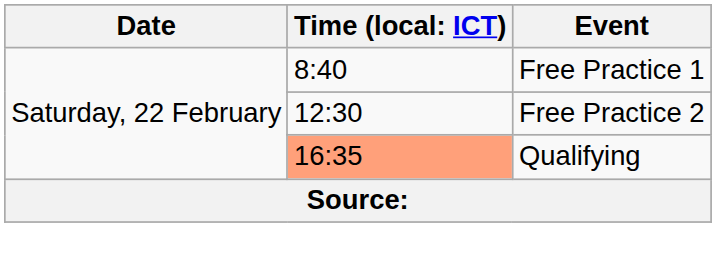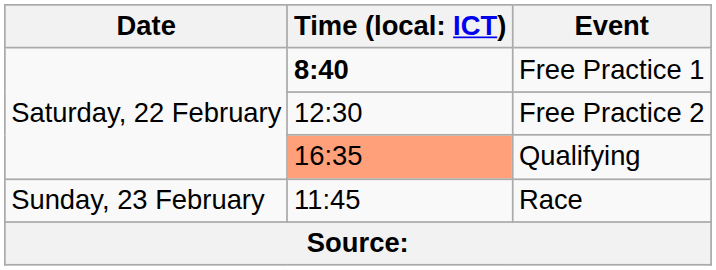Free Practice 1 | column 2: normal -> bold
+ row: Sunday, 23 February | 11:45 | Race
